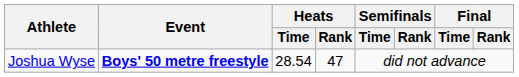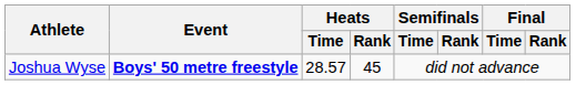Joshua Wyse | Heats / Time: 28.54 -> 28.57
Joshua Wyse | Heats / Rank: 47 -> 45
